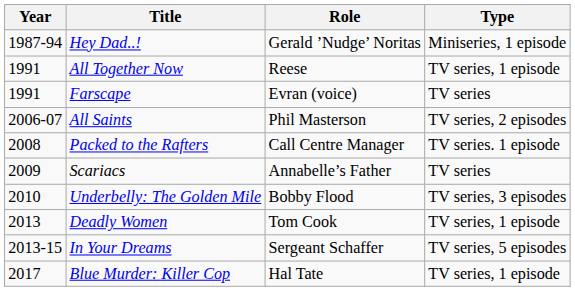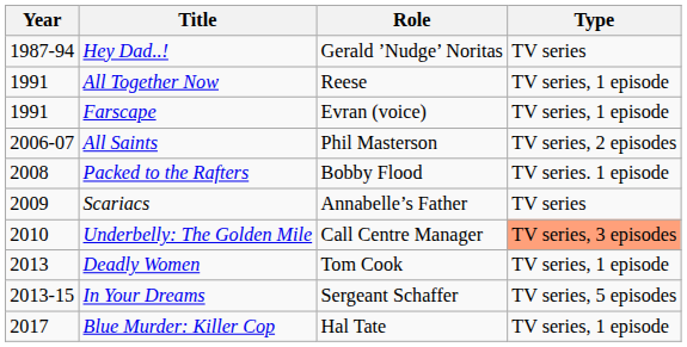Hey Dad..! | Type: Miniseries, 1 episode -> TV series
Farscape | Type: TV series -> TV series, 1 episode
Packed to the Rafters | Role: Call Centre Manager -> Bobby Flood
Underbelly: The Golden Mile | Role: Bobby Flood -> Call Centre Manager
Underbelly: The Golden Mile | Type: no background -> lightsalmon background
